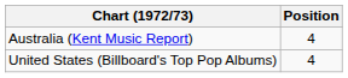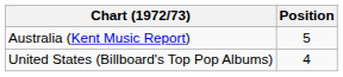Australia (Kent Music Report) | Position: 4 -> 5
